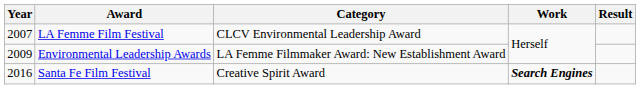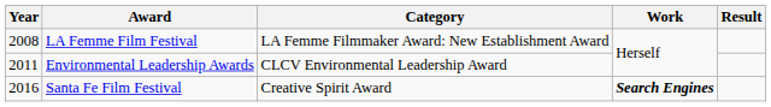LA Femme Film Festival | Year: 2007 -> 2008
LA Femme Film Festival | Category: CLCV Environmental Leadership Award -> LA Femme Filmmaker Award: New Establishment Award
Environmental Leadership Awards | Year: 2009 -> 2011
Environmental Leadership Awards | Category: LA Femme Filmmaker Award: New Establishment Award -> CLCV Environmental Leadership Award
